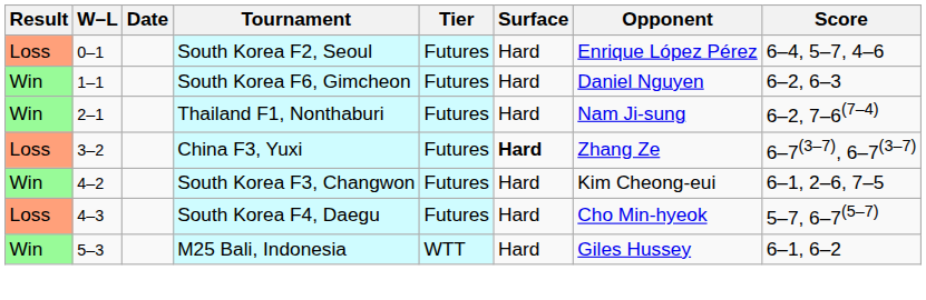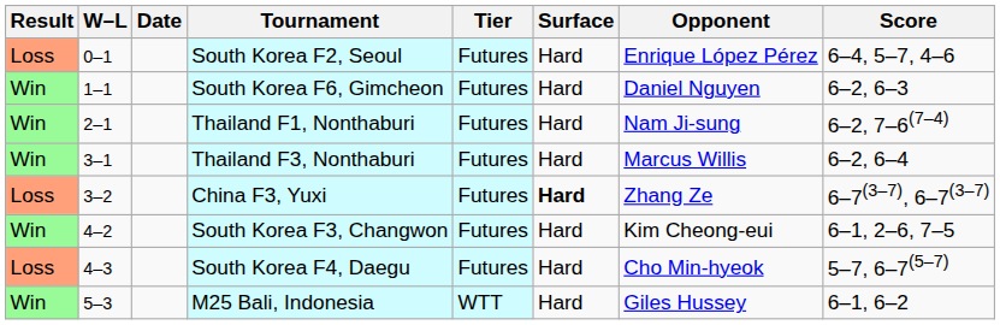+ row: Win | 3–1 | Thailand F3, Nonthaburi | Futures | Hard | Marcus Willis | 6–2, 6–4
